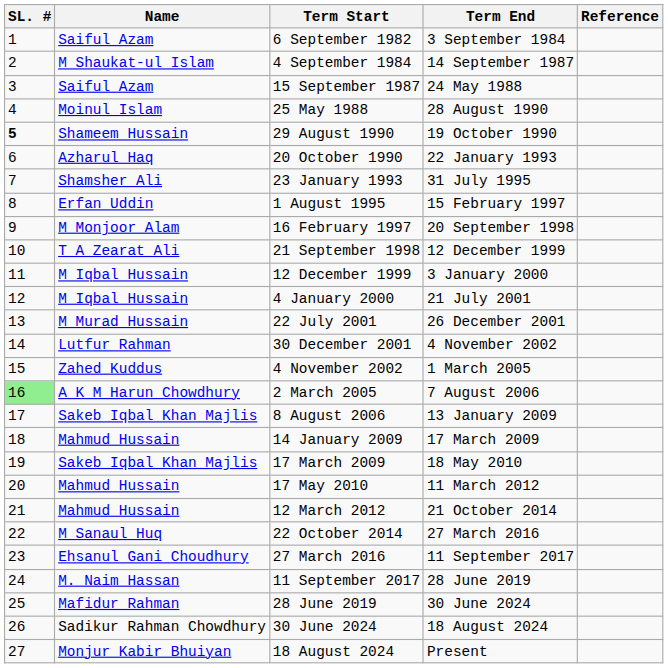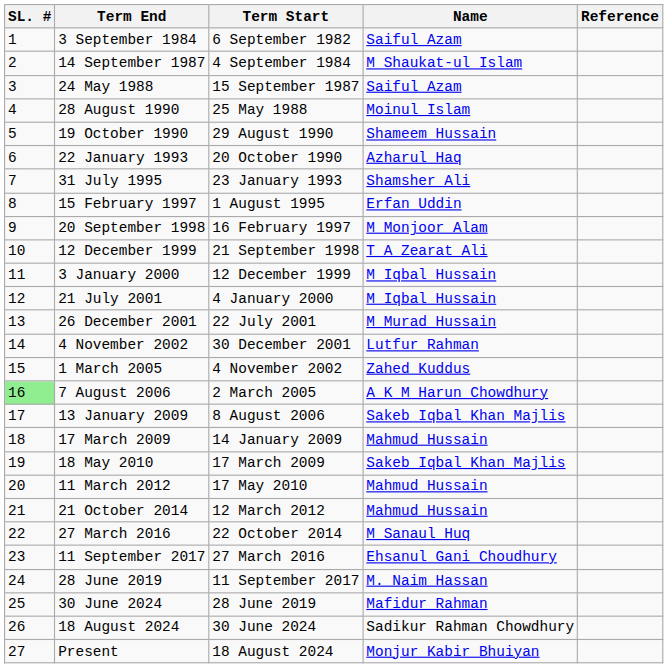columns swapped: Name <-> Term End
29 August 1990 | SL. #: bold -> normal
